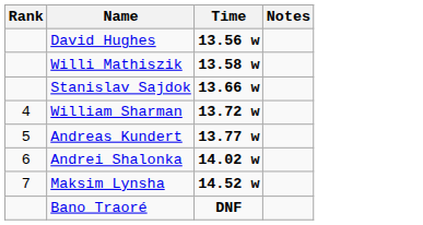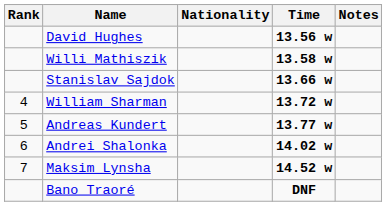+ column: Nationality
